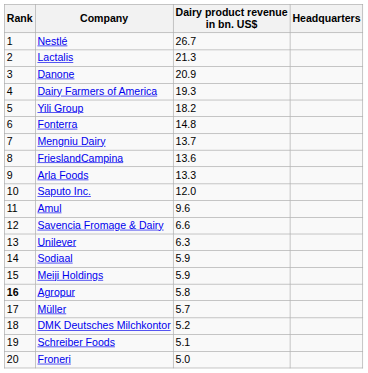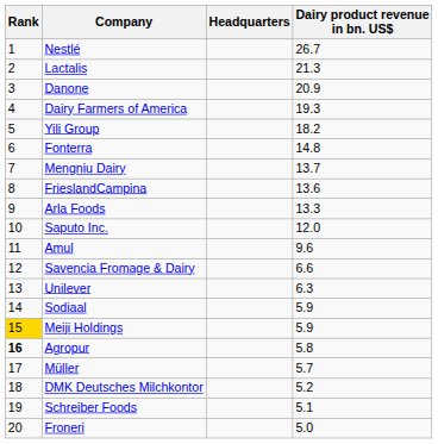columns swapped: Headquarters <-> Dairy product revenue in bn. US$
Meiji Holdings | Rank: no background -> gold background
